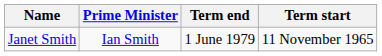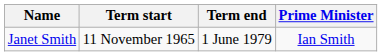columns swapped: Term start <-> Prime Minister
